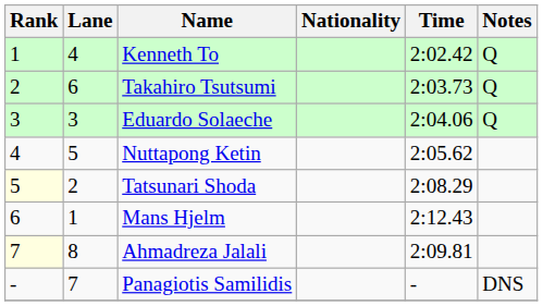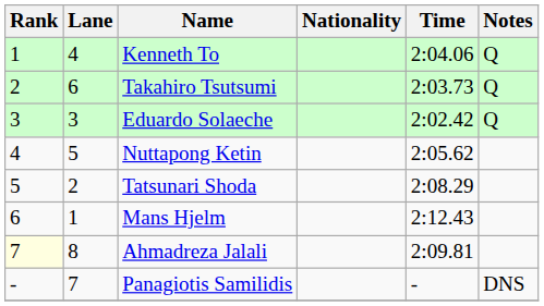Kenneth To | Time: 2:02.42 -> 2:04.06
Eduardo Solaeche | Time: 2:04.06 -> 2:02.42
Tatsunari Shoda | Rank: lightyellow background -> no background
